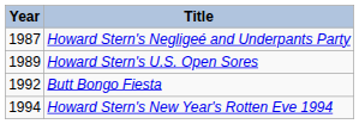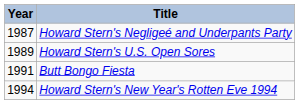Butt Bongo Fiesta | Year: 1992 -> 1991
